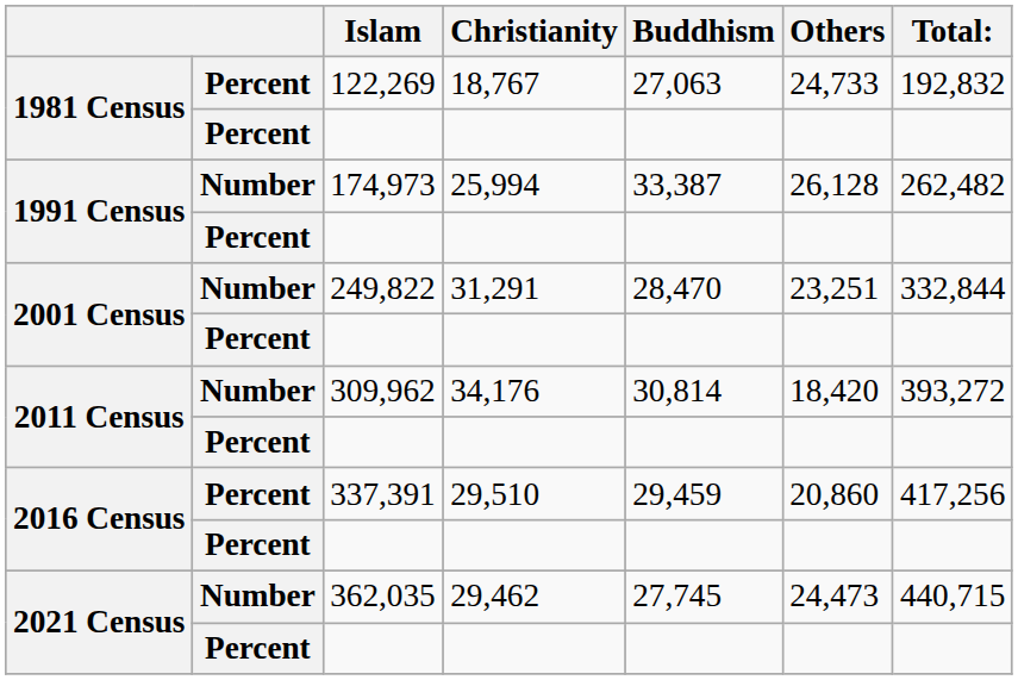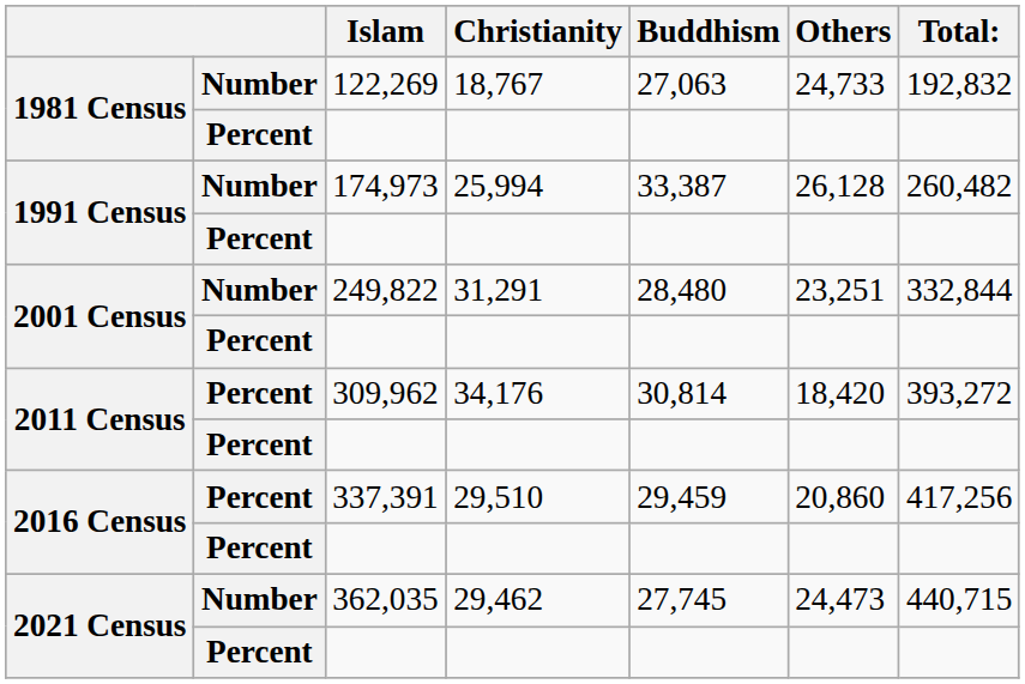122,269 | column 2: Percent -> Number
174,973 | Total:: 262,482 -> 260,482
249,822 | Buddhism: 28,470 -> 28,480
309,962 | column 2: Number -> Percent
